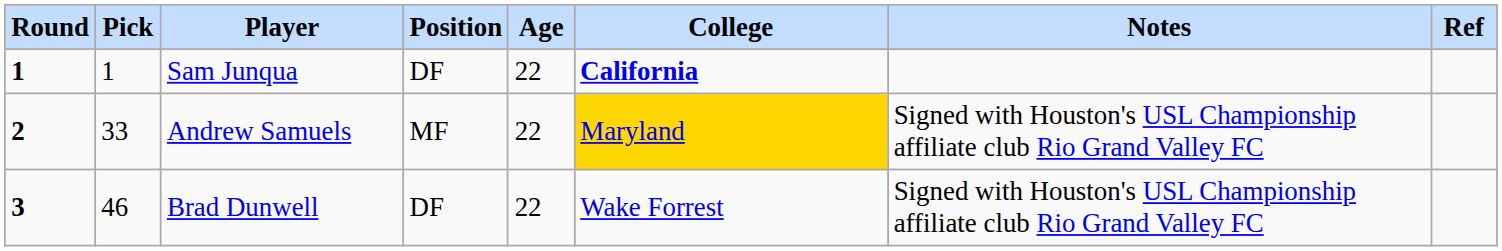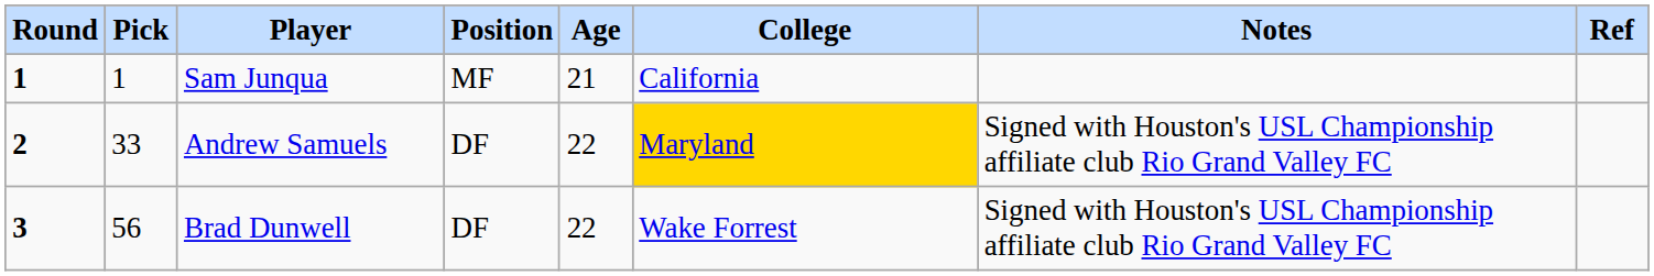Sam Junqua | Position: DF -> MF
Sam Junqua | Age: 22 -> 21
Sam Junqua | College: bold -> normal
Andrew Samuels | Position: MF -> DF
Brad Dunwell | Pick: 46 -> 56
